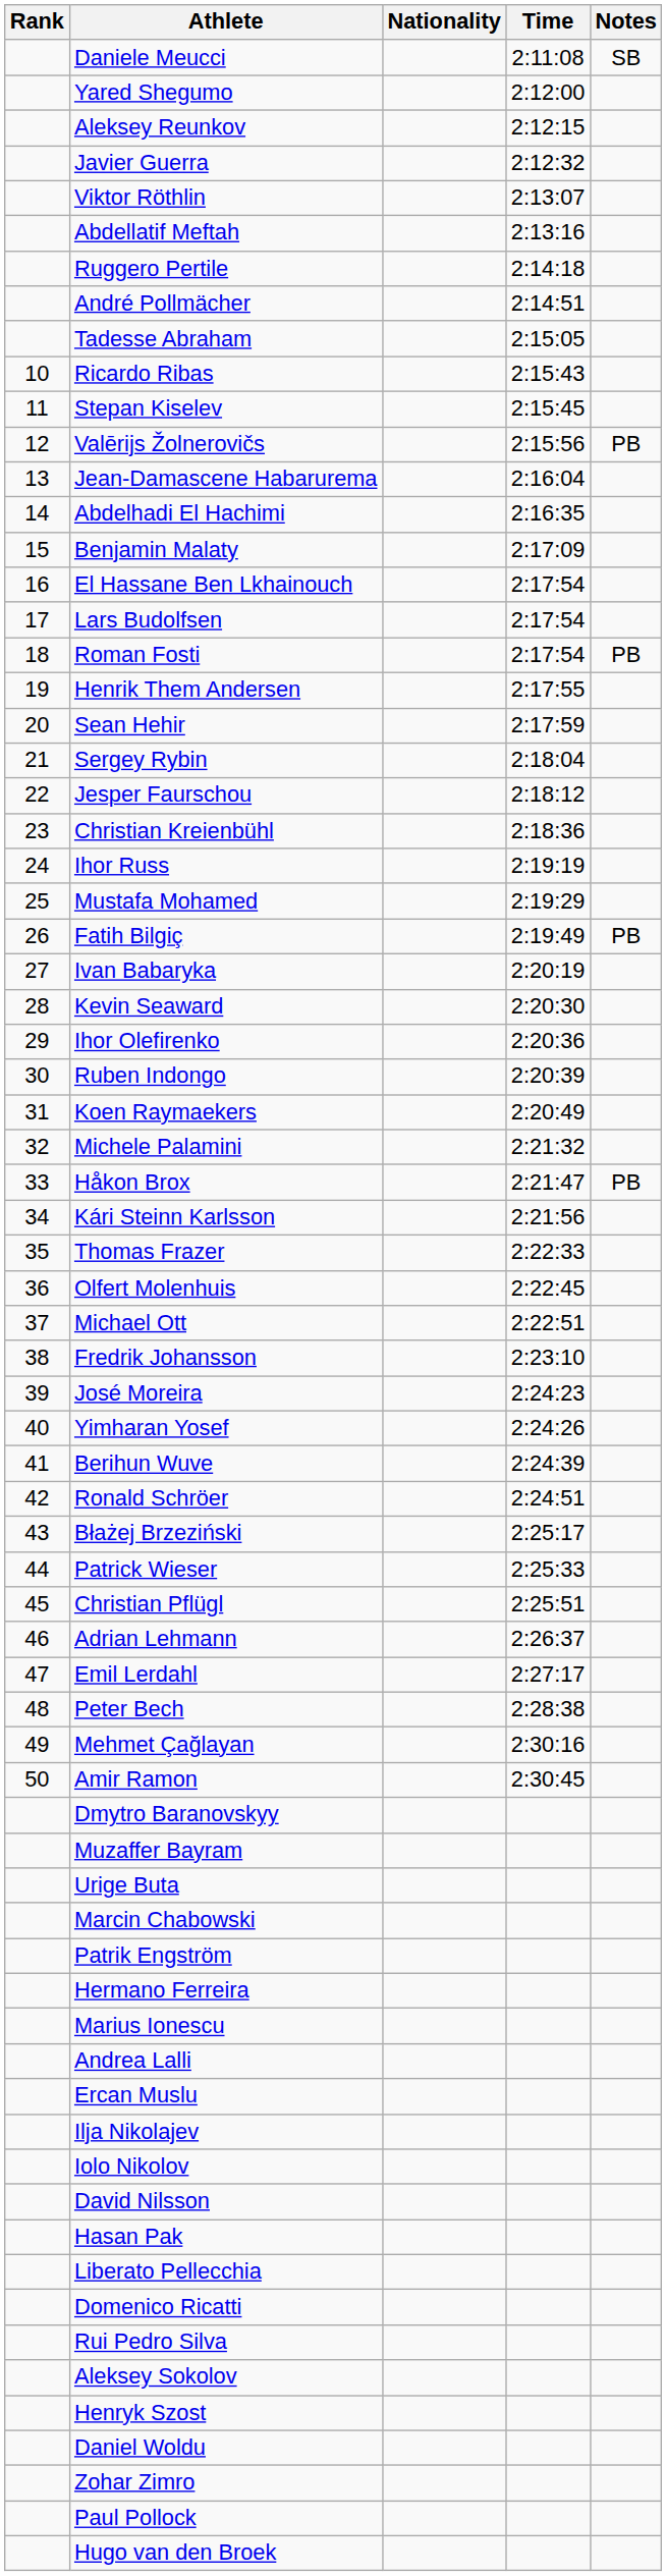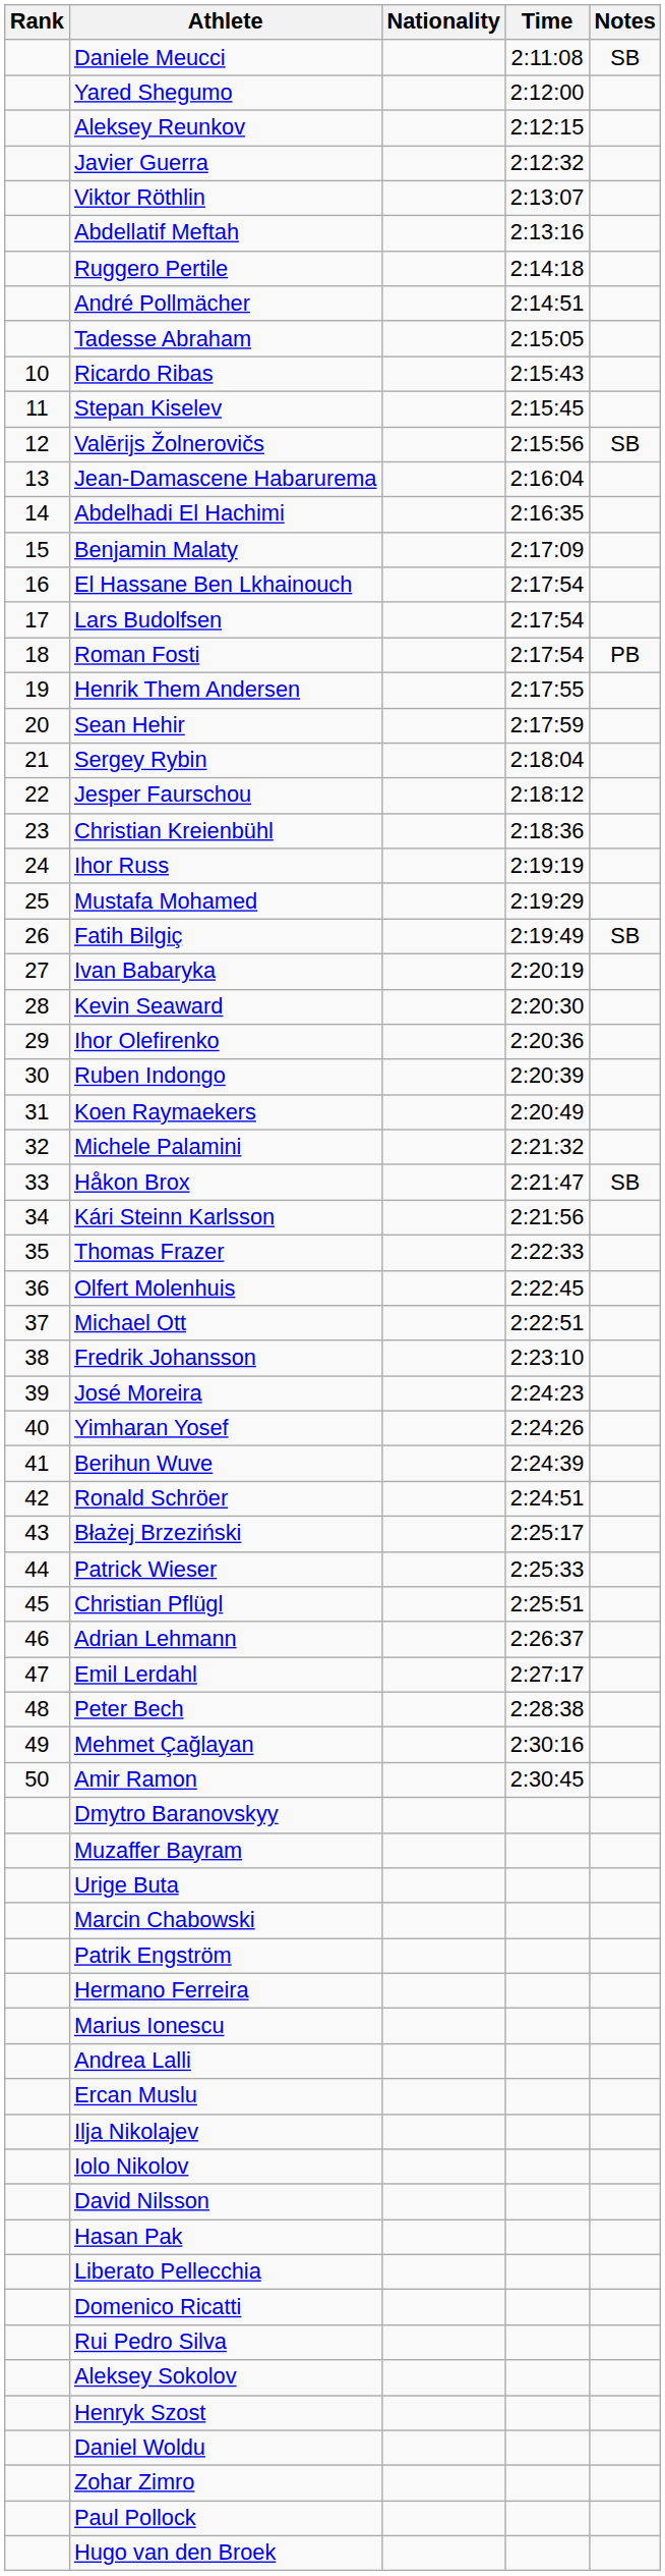Valērijs Žolnerovičs | Notes: PB -> SB
Fatih Bilgiç | Notes: PB -> SB
Håkon Brox | Notes: PB -> SB
